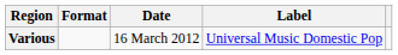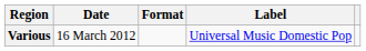columns swapped: Date <-> Format
